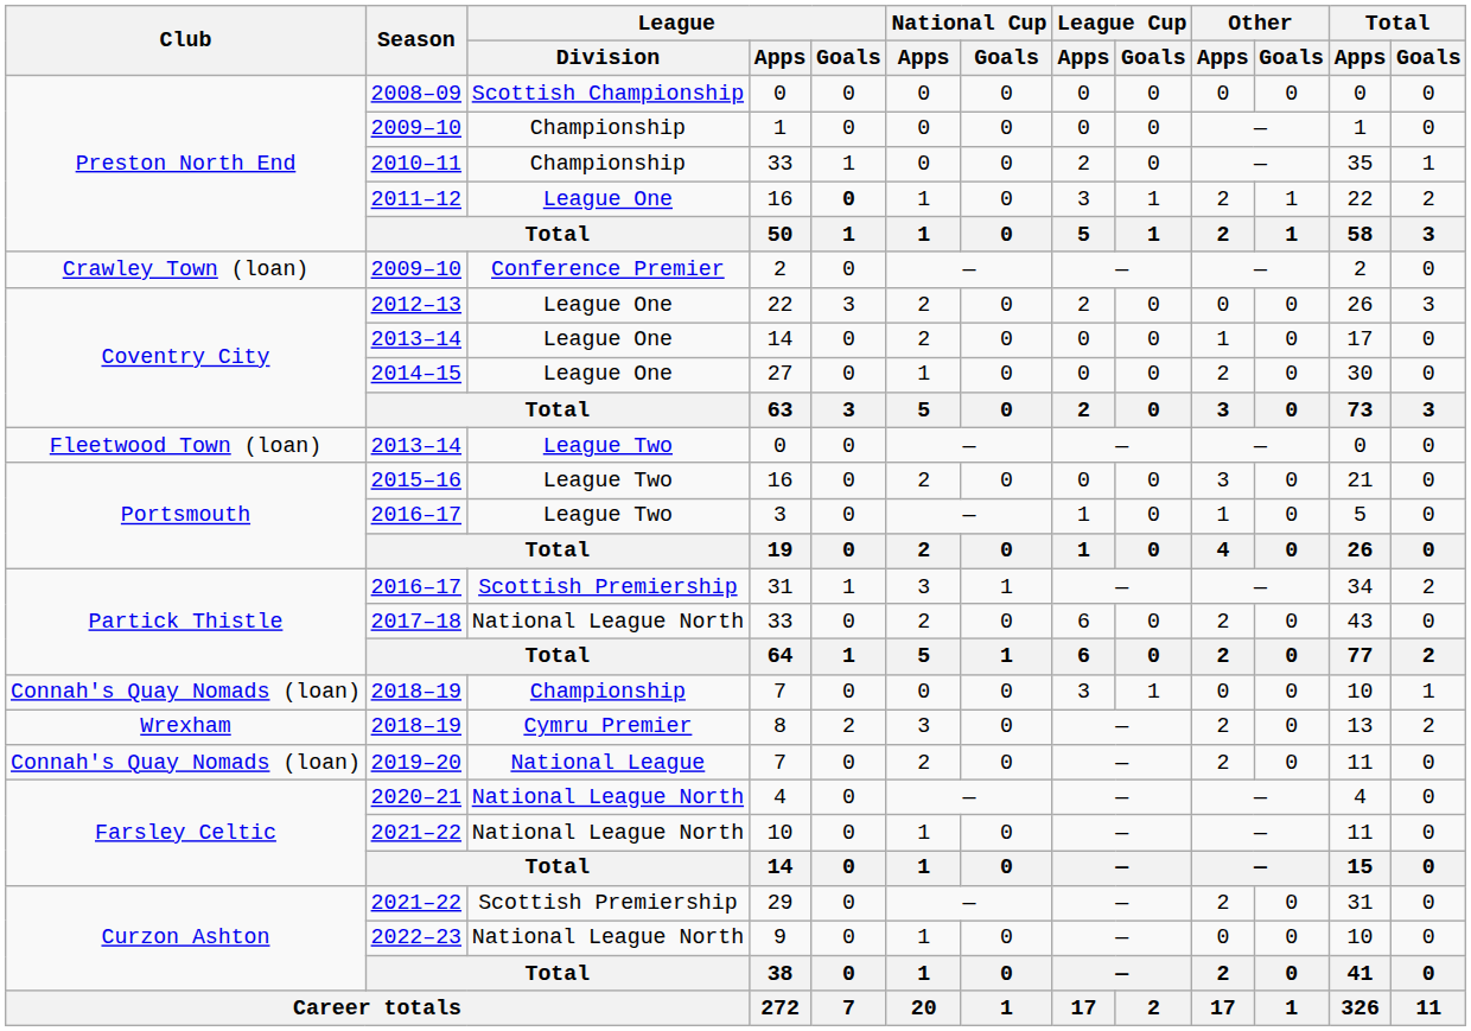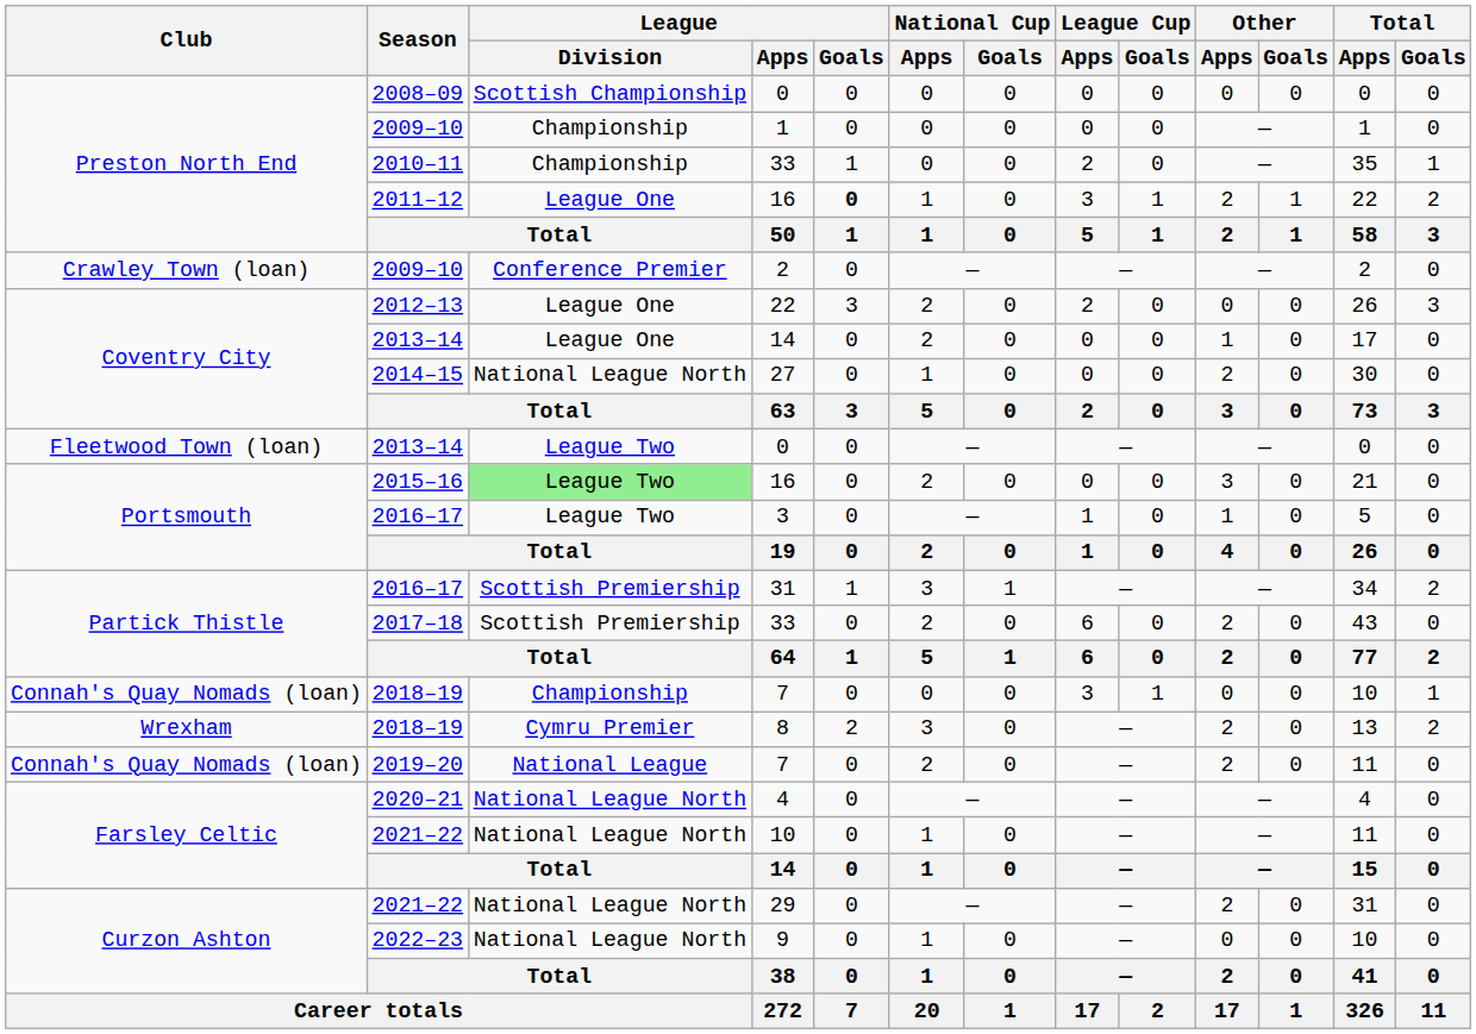27 | League / Division: League One -> National League North
2015–16 / 16 | League / Division: no background -> lightgreen background
2017–18 / 33 | League / Division: National League North -> Scottish Premiership
29 | League / Division: Scottish Premiership -> National League North
